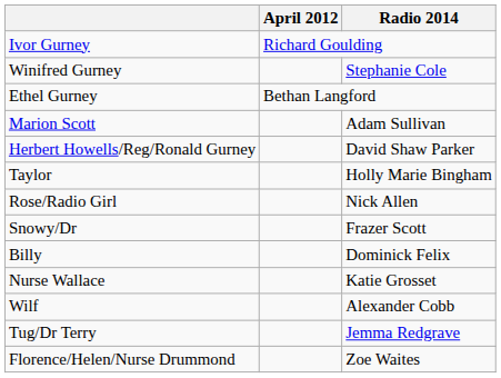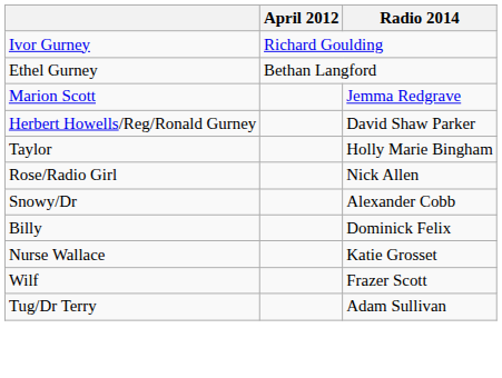- row: Winifred Gurney | Stephanie Cole
Marion Scott | Radio 2014: Adam Sullivan -> Jemma Redgrave
Snowy/Dr | Radio 2014: Frazer Scott -> Alexander Cobb
Wilf | Radio 2014: Alexander Cobb -> Frazer Scott
Tug/Dr Terry | Radio 2014: Jemma Redgrave -> Adam Sullivan
- row: Florence/Helen/Nurse Drummond | Zoe Waites
